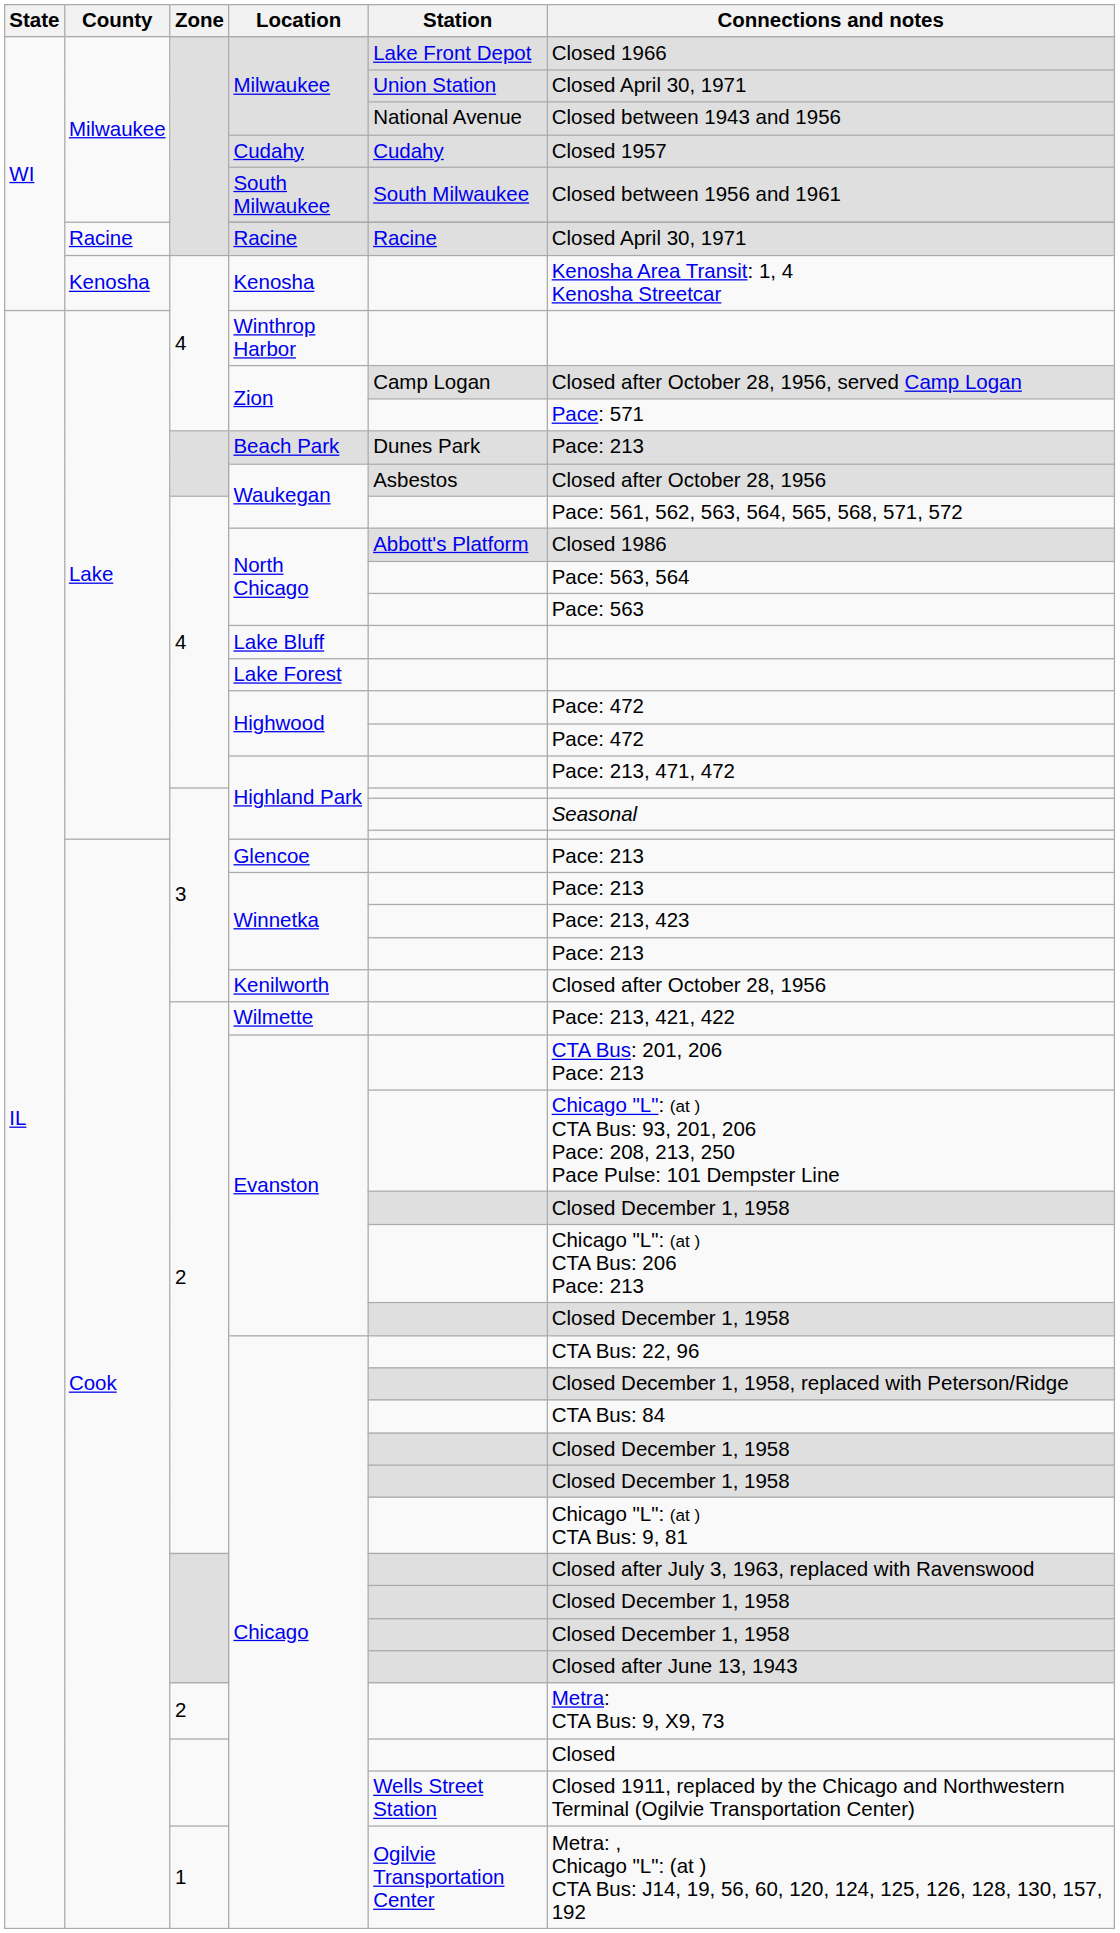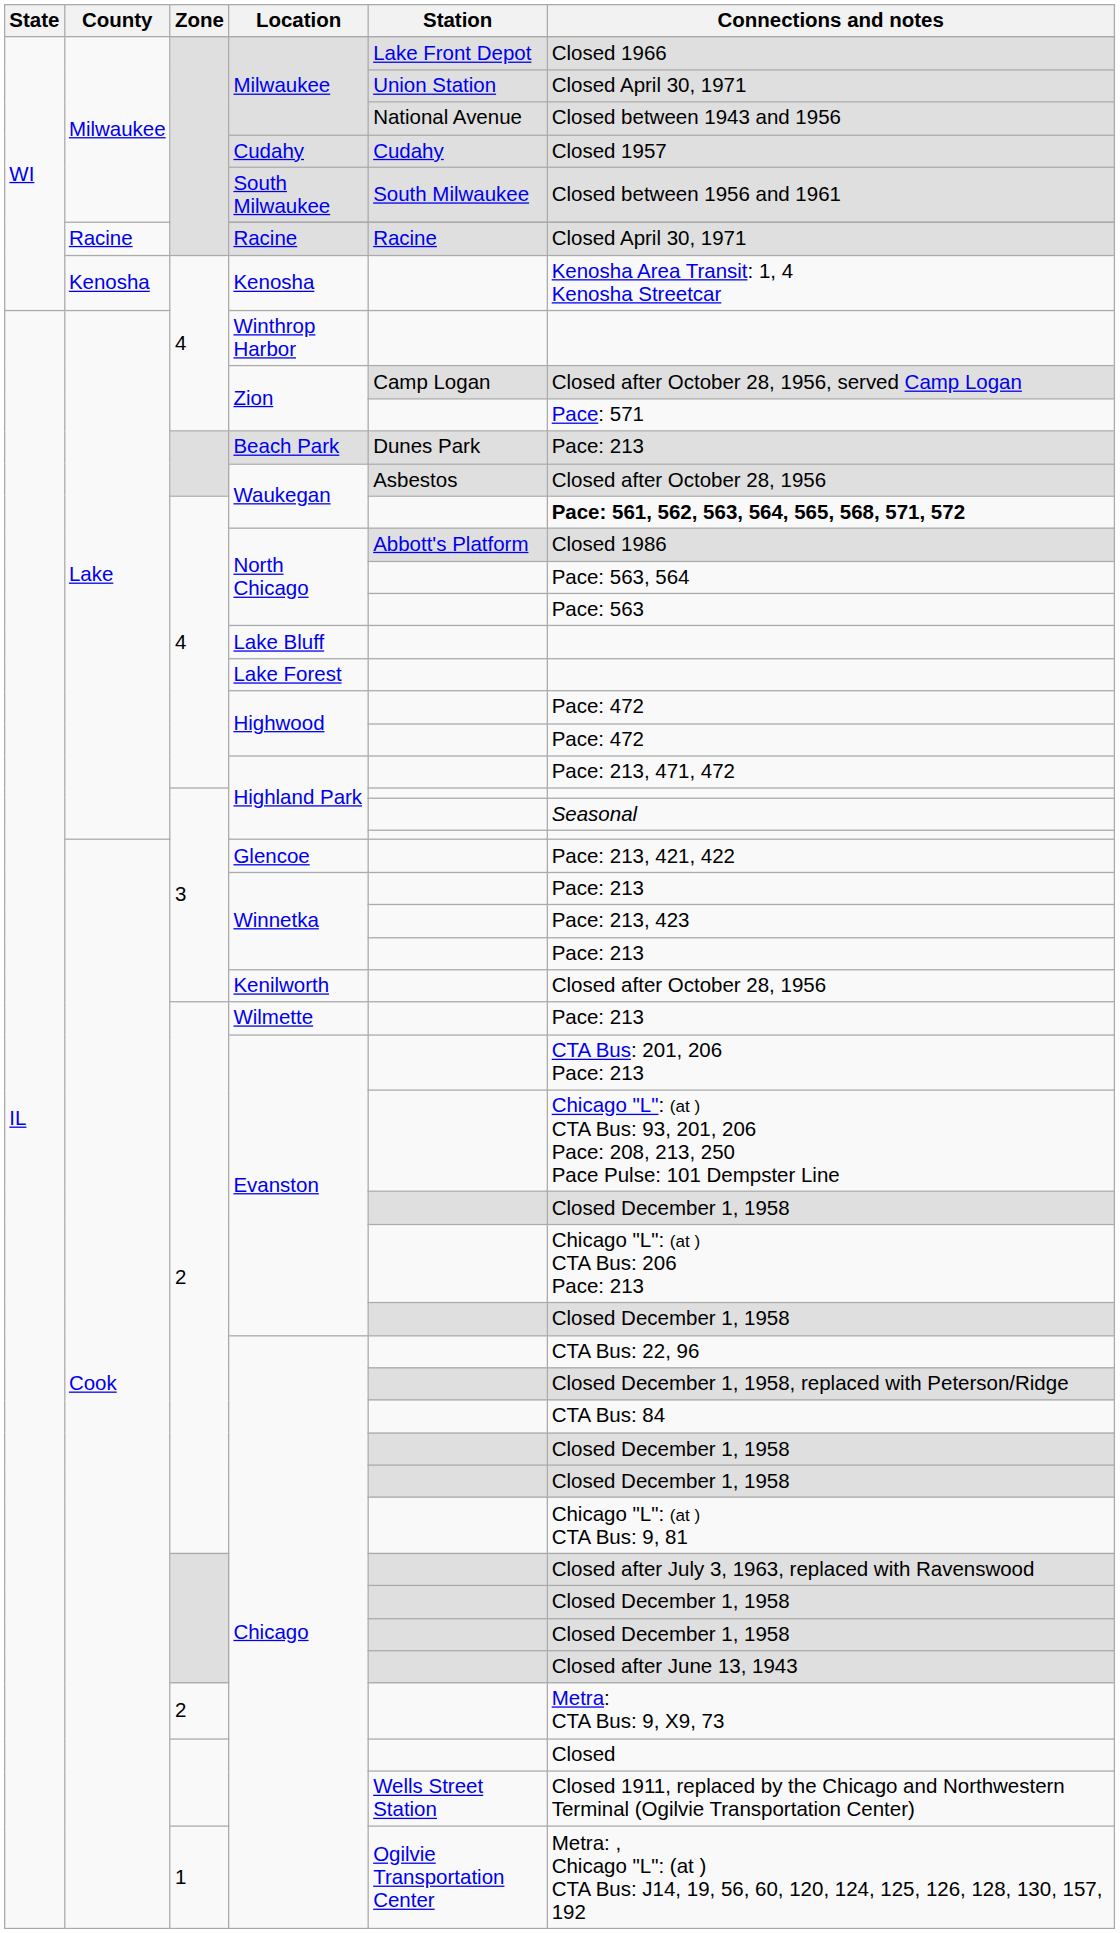4 / Waukegan | Connections and notes: normal -> bold
Glencoe | Connections and notes: Pace: 213 -> Pace: 213, 421, 422
Wilmette | Connections and notes: Pace: 213, 421, 422 -> Pace: 213
